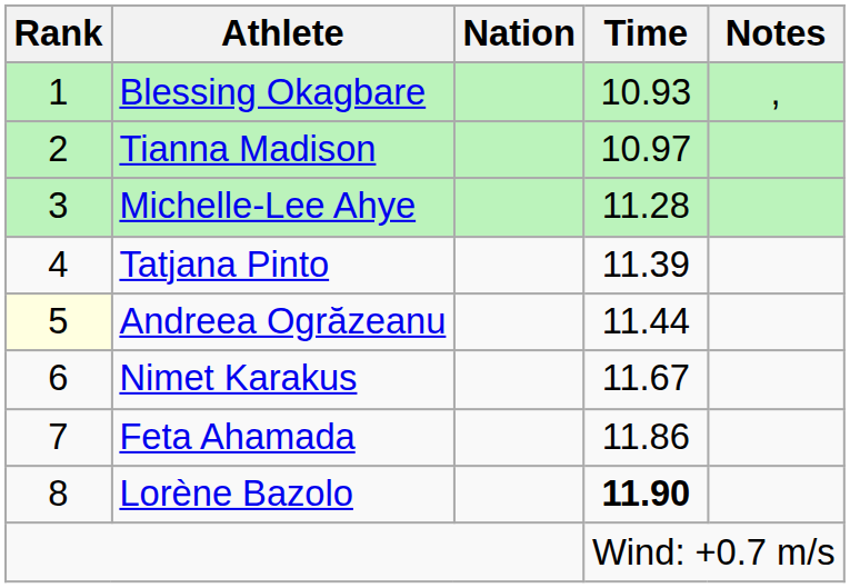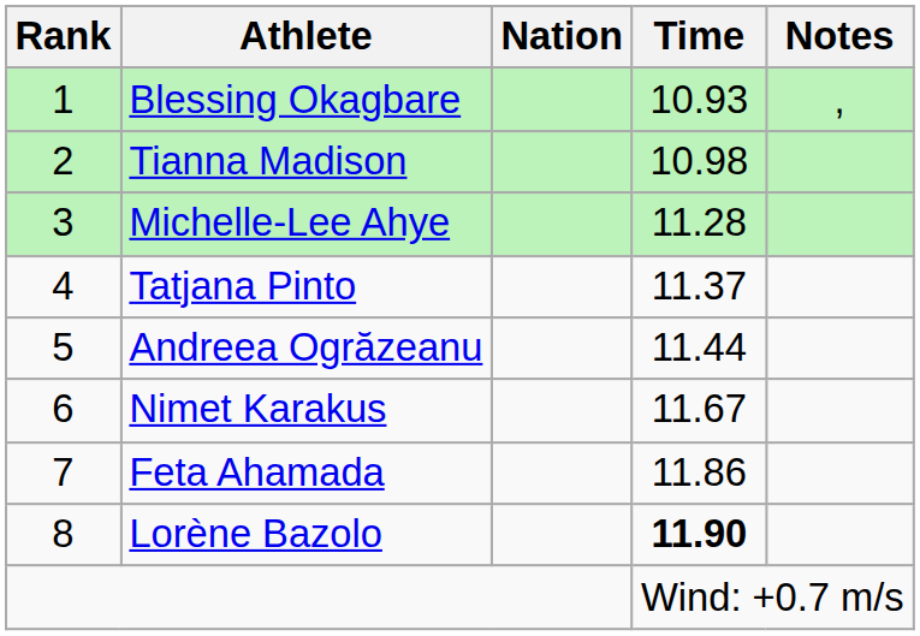Tianna Madison | Time: 10.97 -> 10.98
Tatjana Pinto | Time: 11.39 -> 11.37
Andreea Ogrăzeanu | Rank: lightyellow background -> no background
